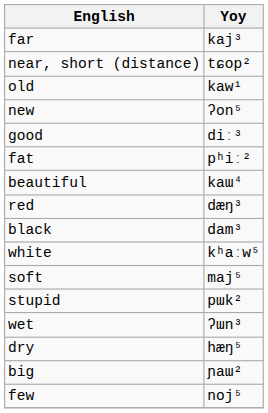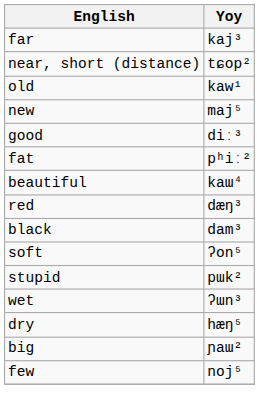new | Yoy: ʔon⁵ -> maj⁵
- row: white | kʰaːw⁵
soft | Yoy: maj⁵ -> ʔon⁵
